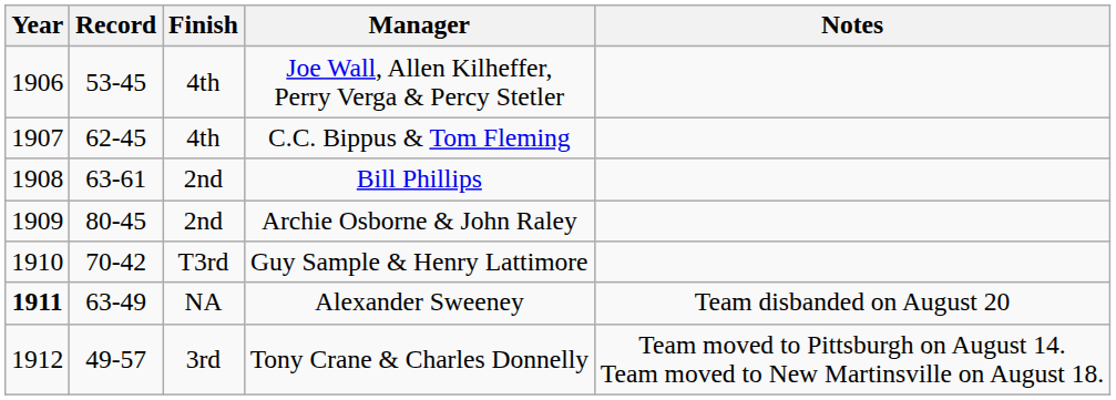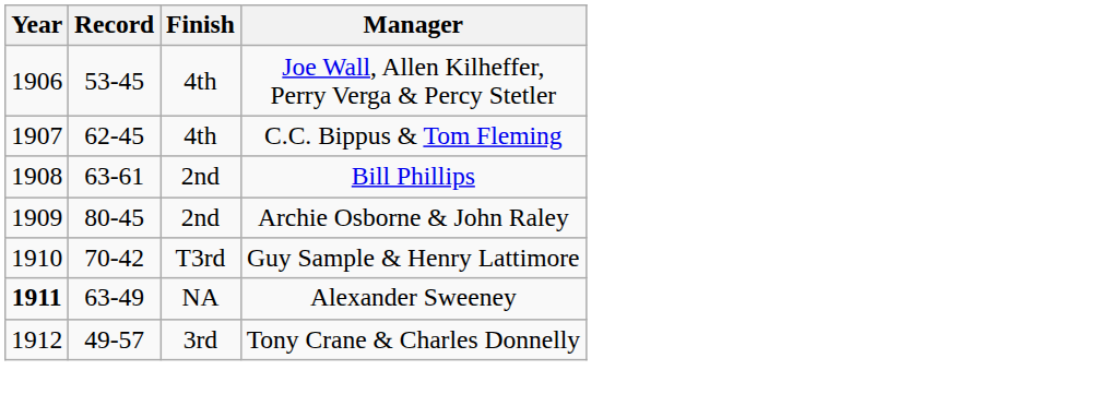- column: Notes | Team disbanded on August 20 | Team moved to Pittsburgh on August 14. Team moved to New Martinsville on August 18.
